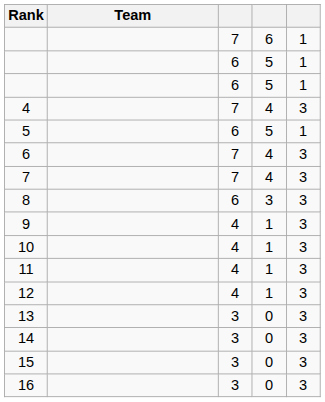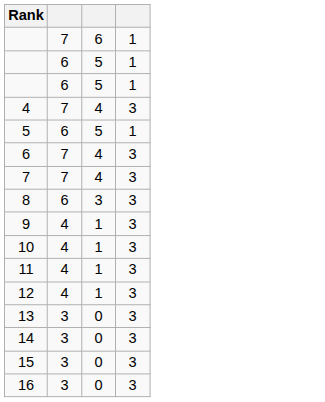- column: Team
